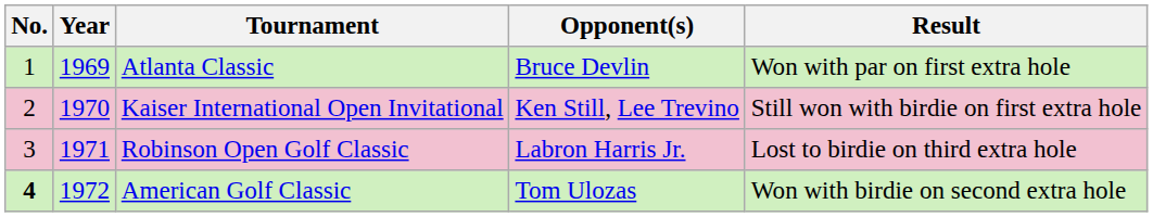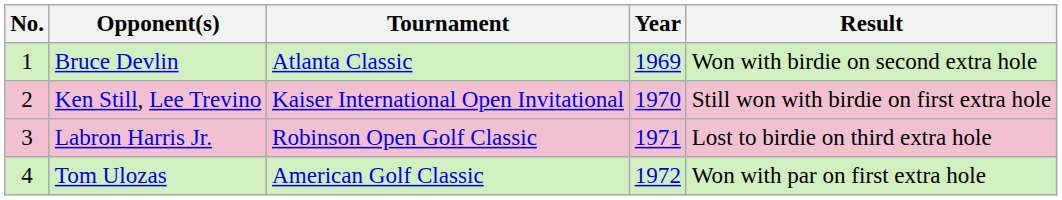columns swapped: Year <-> Opponent(s)
Atlanta Classic | Result: Won with par on first extra hole -> Won with birdie on second extra hole
American Golf Classic | No.: bold -> normal
American Golf Classic | Result: Won with birdie on second extra hole -> Won with par on first extra hole
